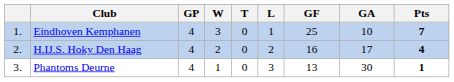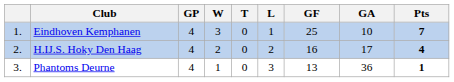Phantoms Deurne | GA: 30 -> 36
